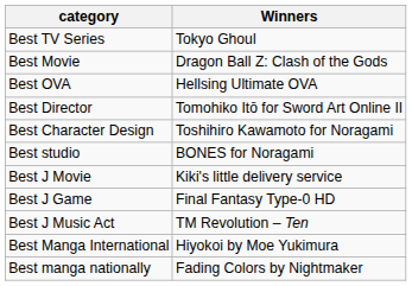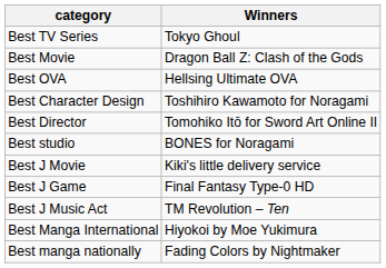rows swapped: Best Director <-> Best Character Design
